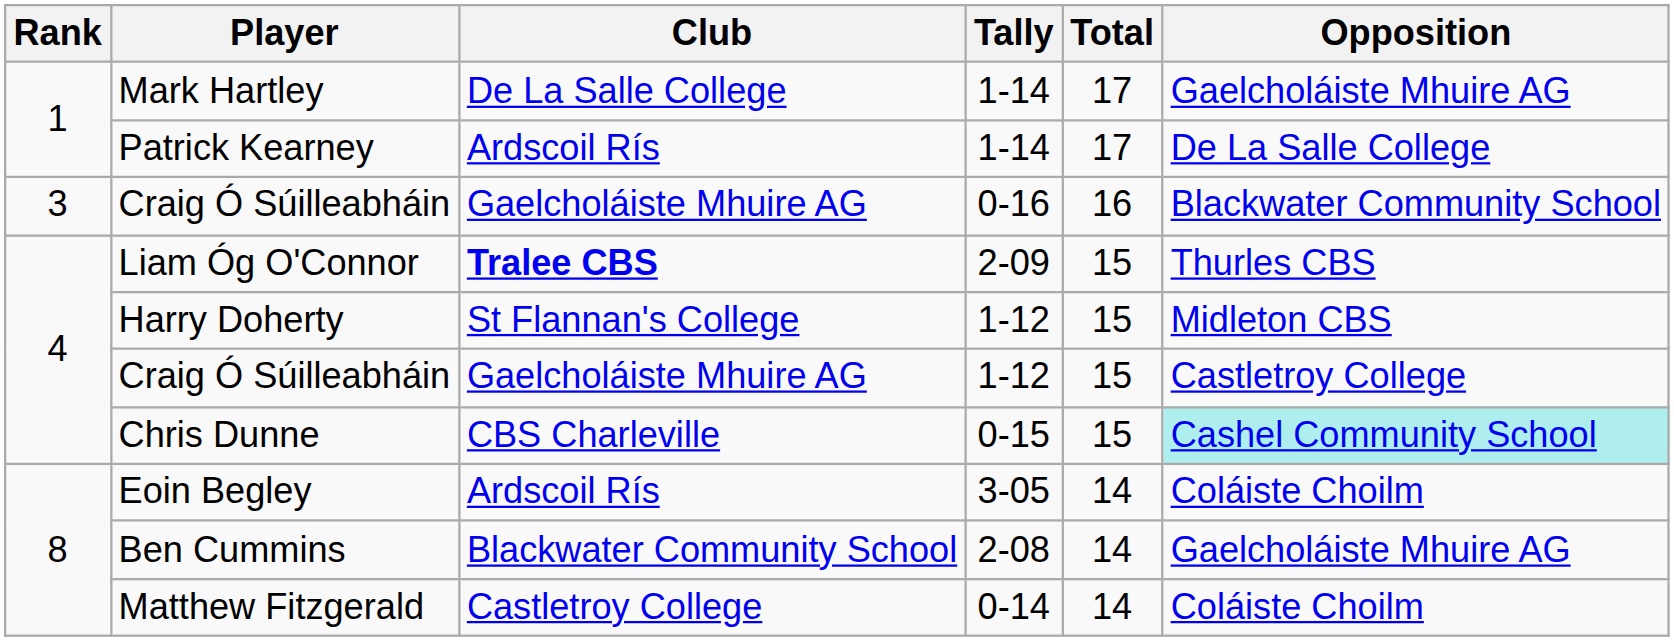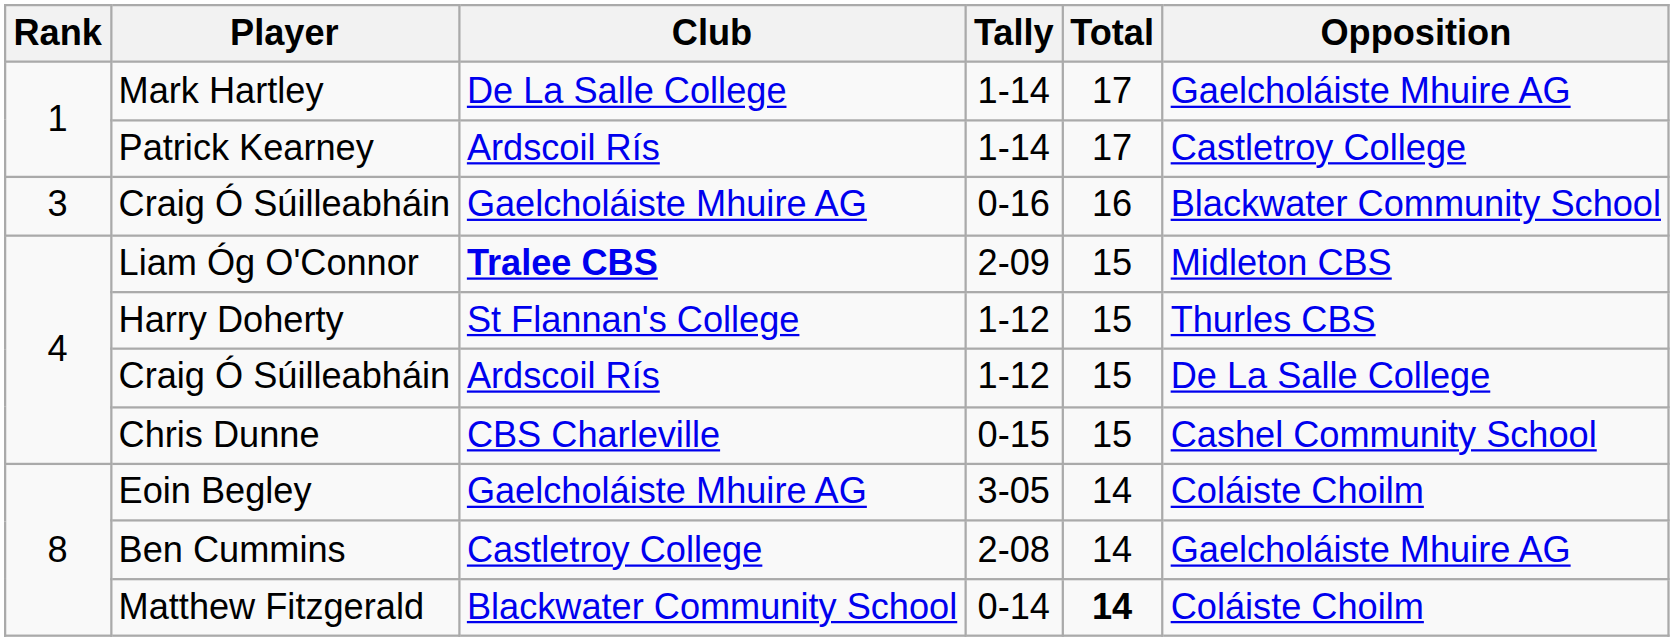Patrick Kearney | Opposition: De La Salle College -> Castletroy College
Liam Óg O'Connor | Opposition: Thurles CBS -> Midleton CBS
Harry Doherty | Opposition: Midleton CBS -> Thurles CBS
Craig Ó Súilleabháin / 1-12 | Club: Gaelcholáiste Mhuire AG -> Ardscoil Rís
Craig Ó Súilleabháin / 1-12 | Opposition: Castletroy College -> De La Salle College
Chris Dunne | Opposition: paleturquoise background -> no background
Eoin Begley | Club: Ardscoil Rís -> Gaelcholáiste Mhuire AG
Ben Cummins | Club: Blackwater Community School -> Castletroy College
Matthew Fitzgerald | Club: Castletroy College -> Blackwater Community School
Matthew Fitzgerald | Total: normal -> bold
